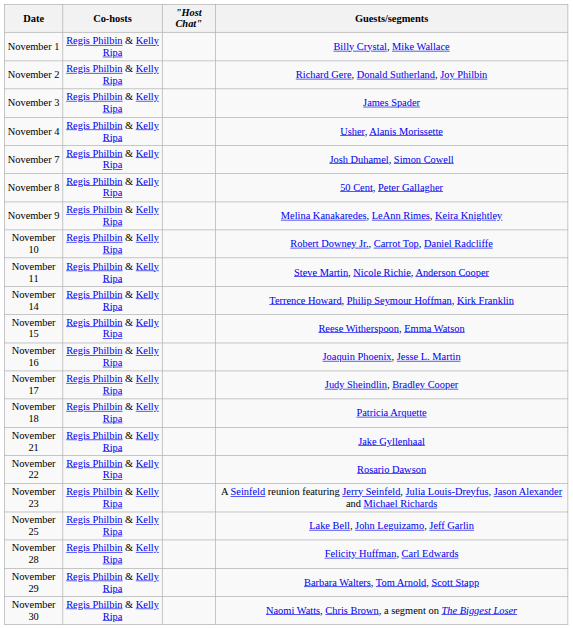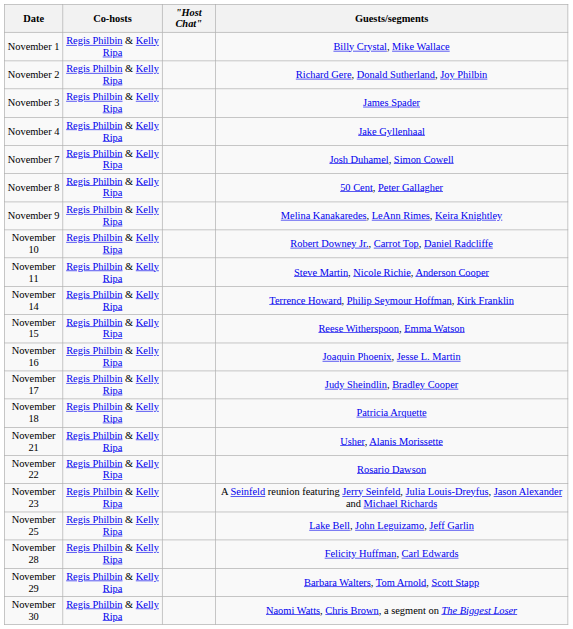November 4 | Guests/segments: Usher, Alanis Morissette -> Jake Gyllenhaal
November 21 | Guests/segments: Jake Gyllenhaal -> Usher, Alanis Morissette
